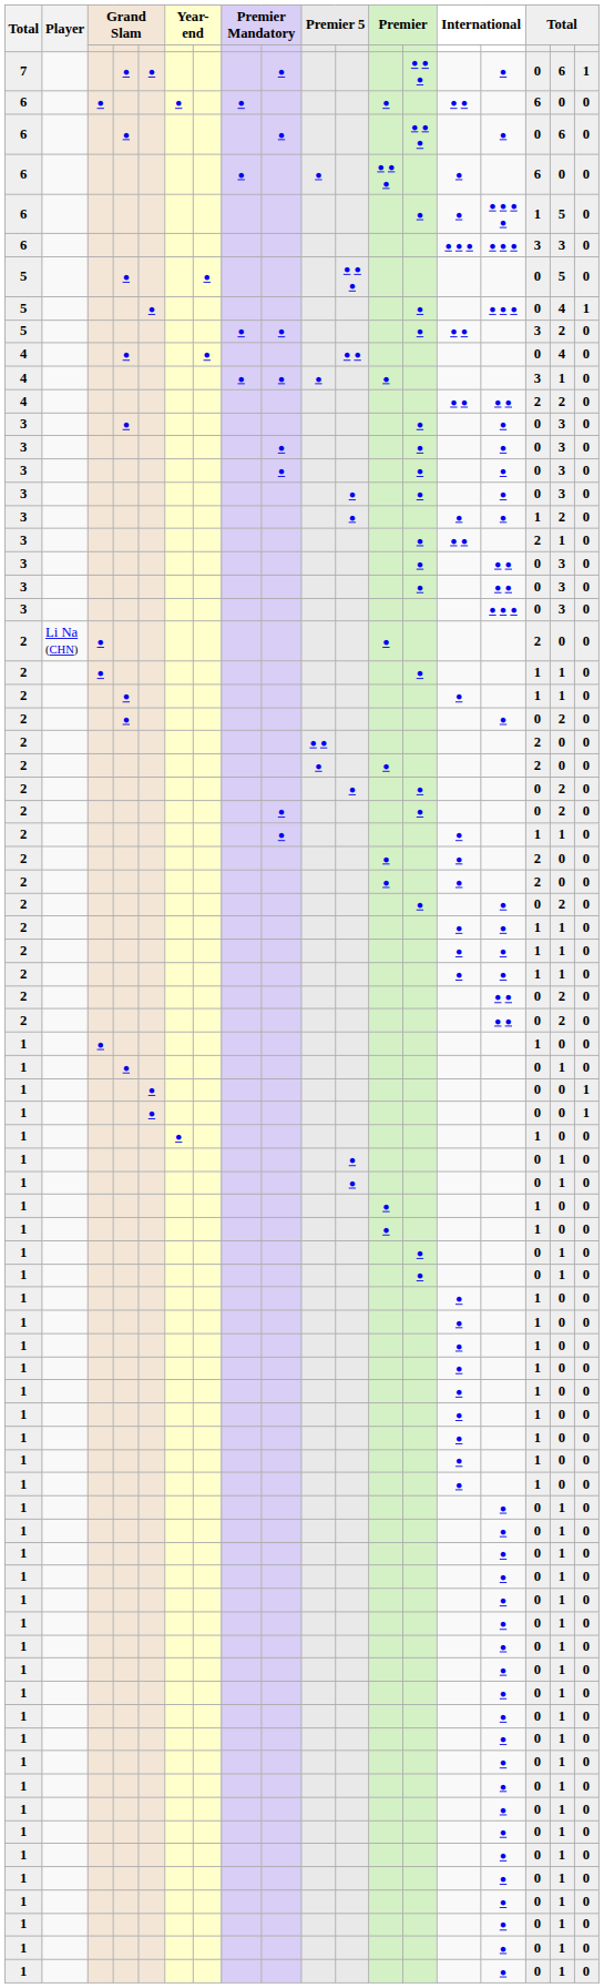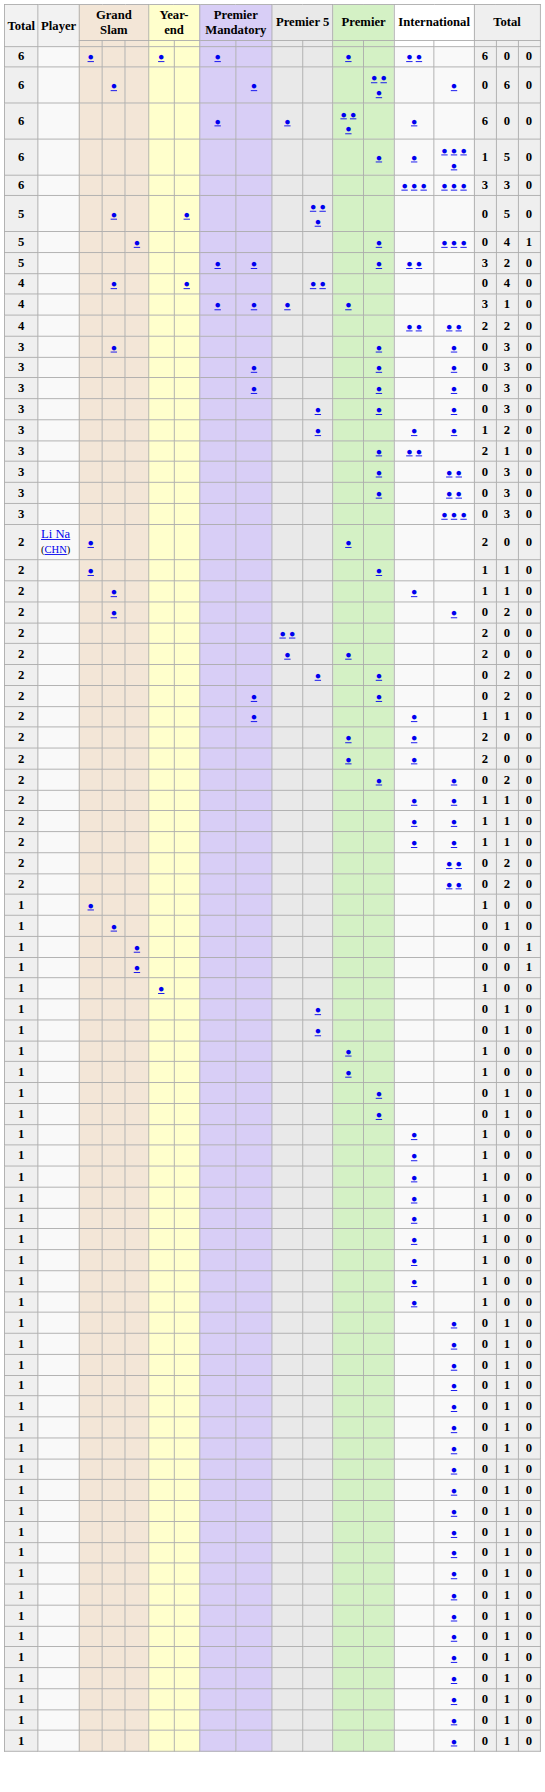- row: 7 | ● | ● | ● | ● ● ● | ● | 0 | 6 | 1
